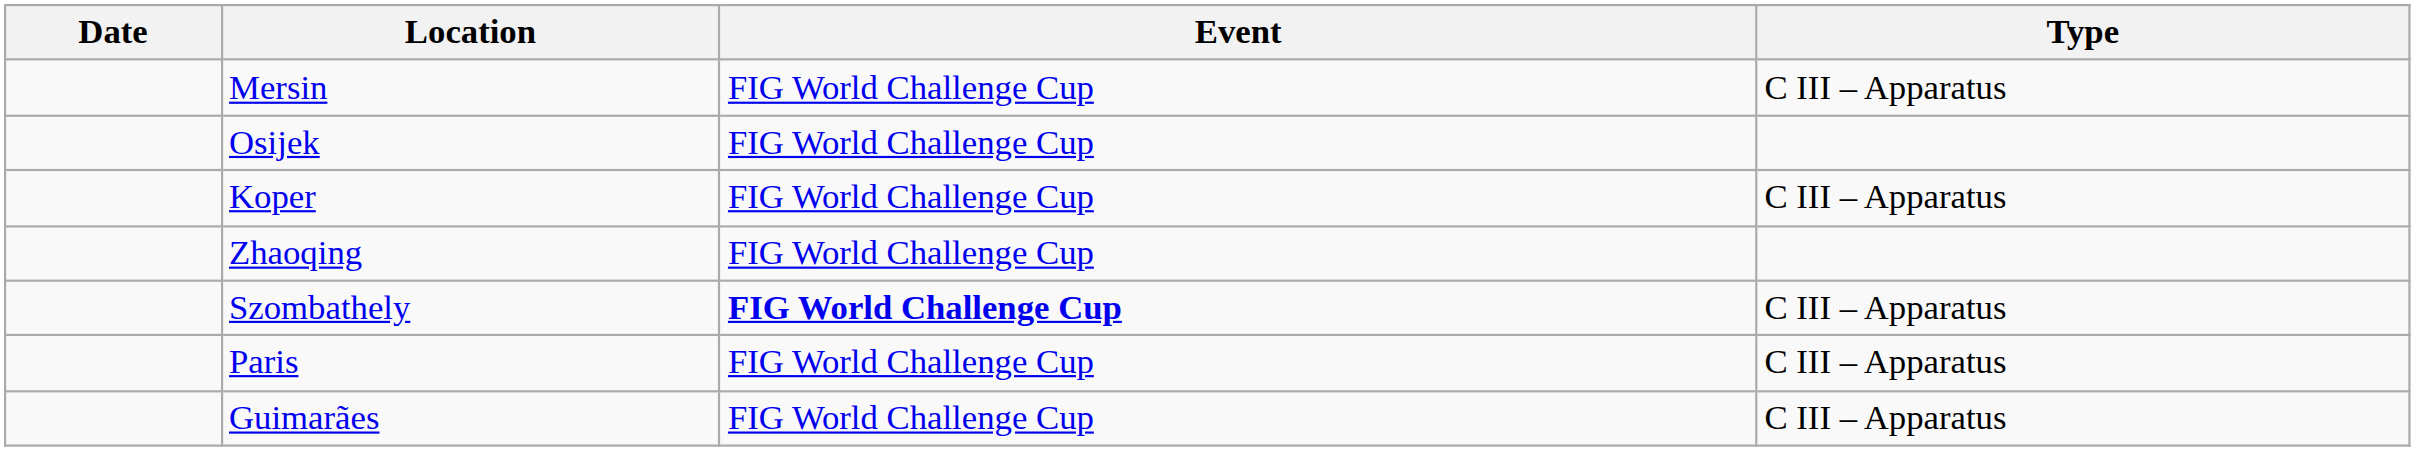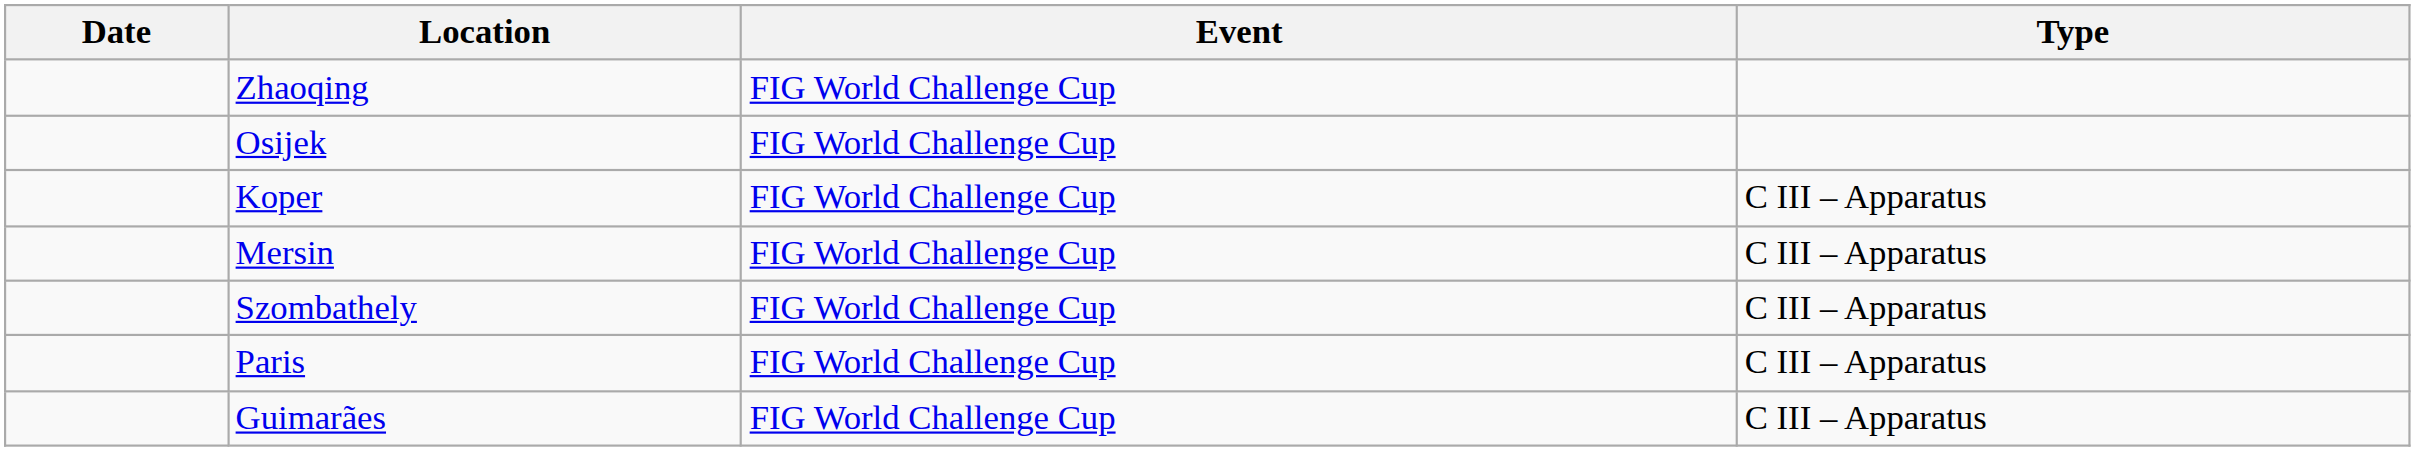rows swapped: Zhaoqing <-> Mersin
Szombathely | Event: bold -> normal
